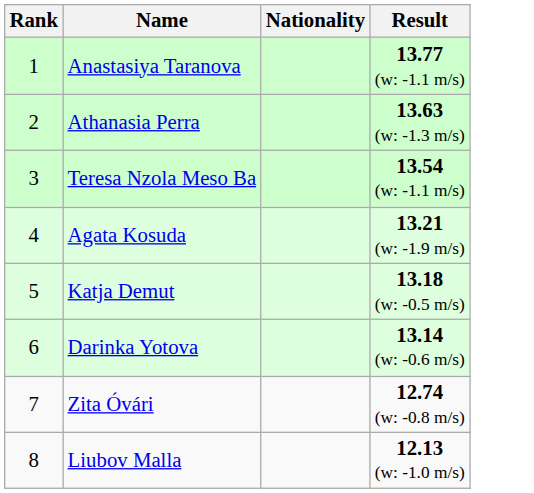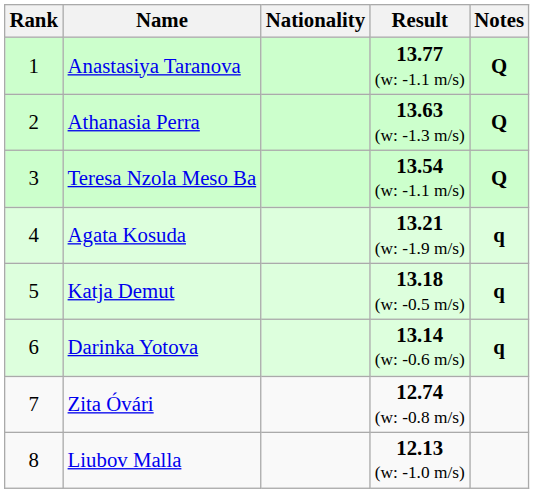+ column: Notes | Q | Q | Q | q | q | q
